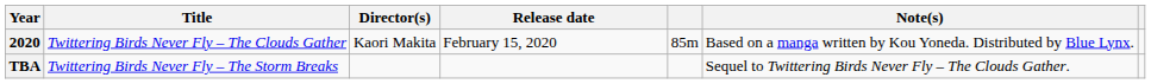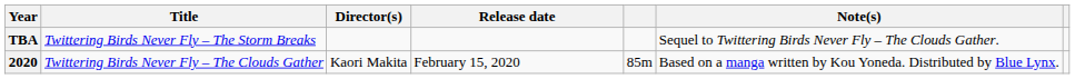rows swapped: 2020 <-> TBA
